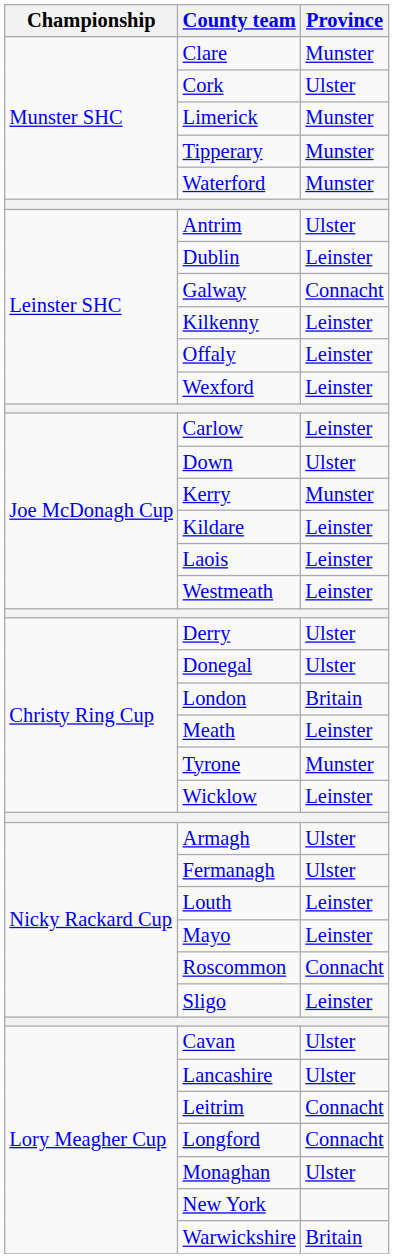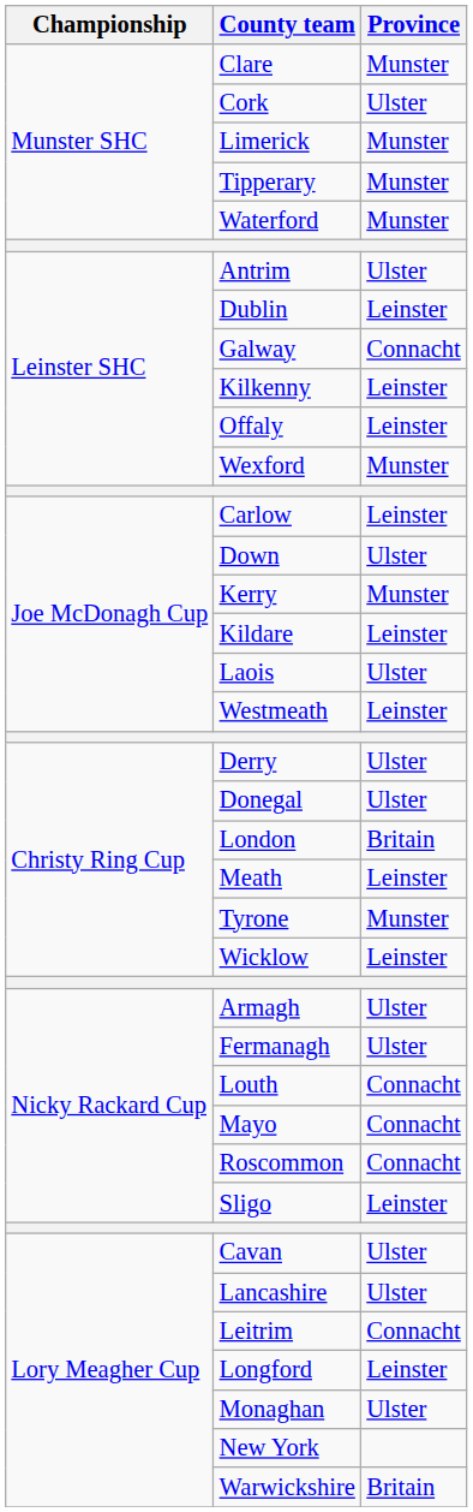Wexford | Province: Leinster -> Munster
Laois | Province: Leinster -> Ulster
Louth | Province: Leinster -> Connacht
Mayo | Province: Leinster -> Connacht
Longford | Province: Connacht -> Leinster
